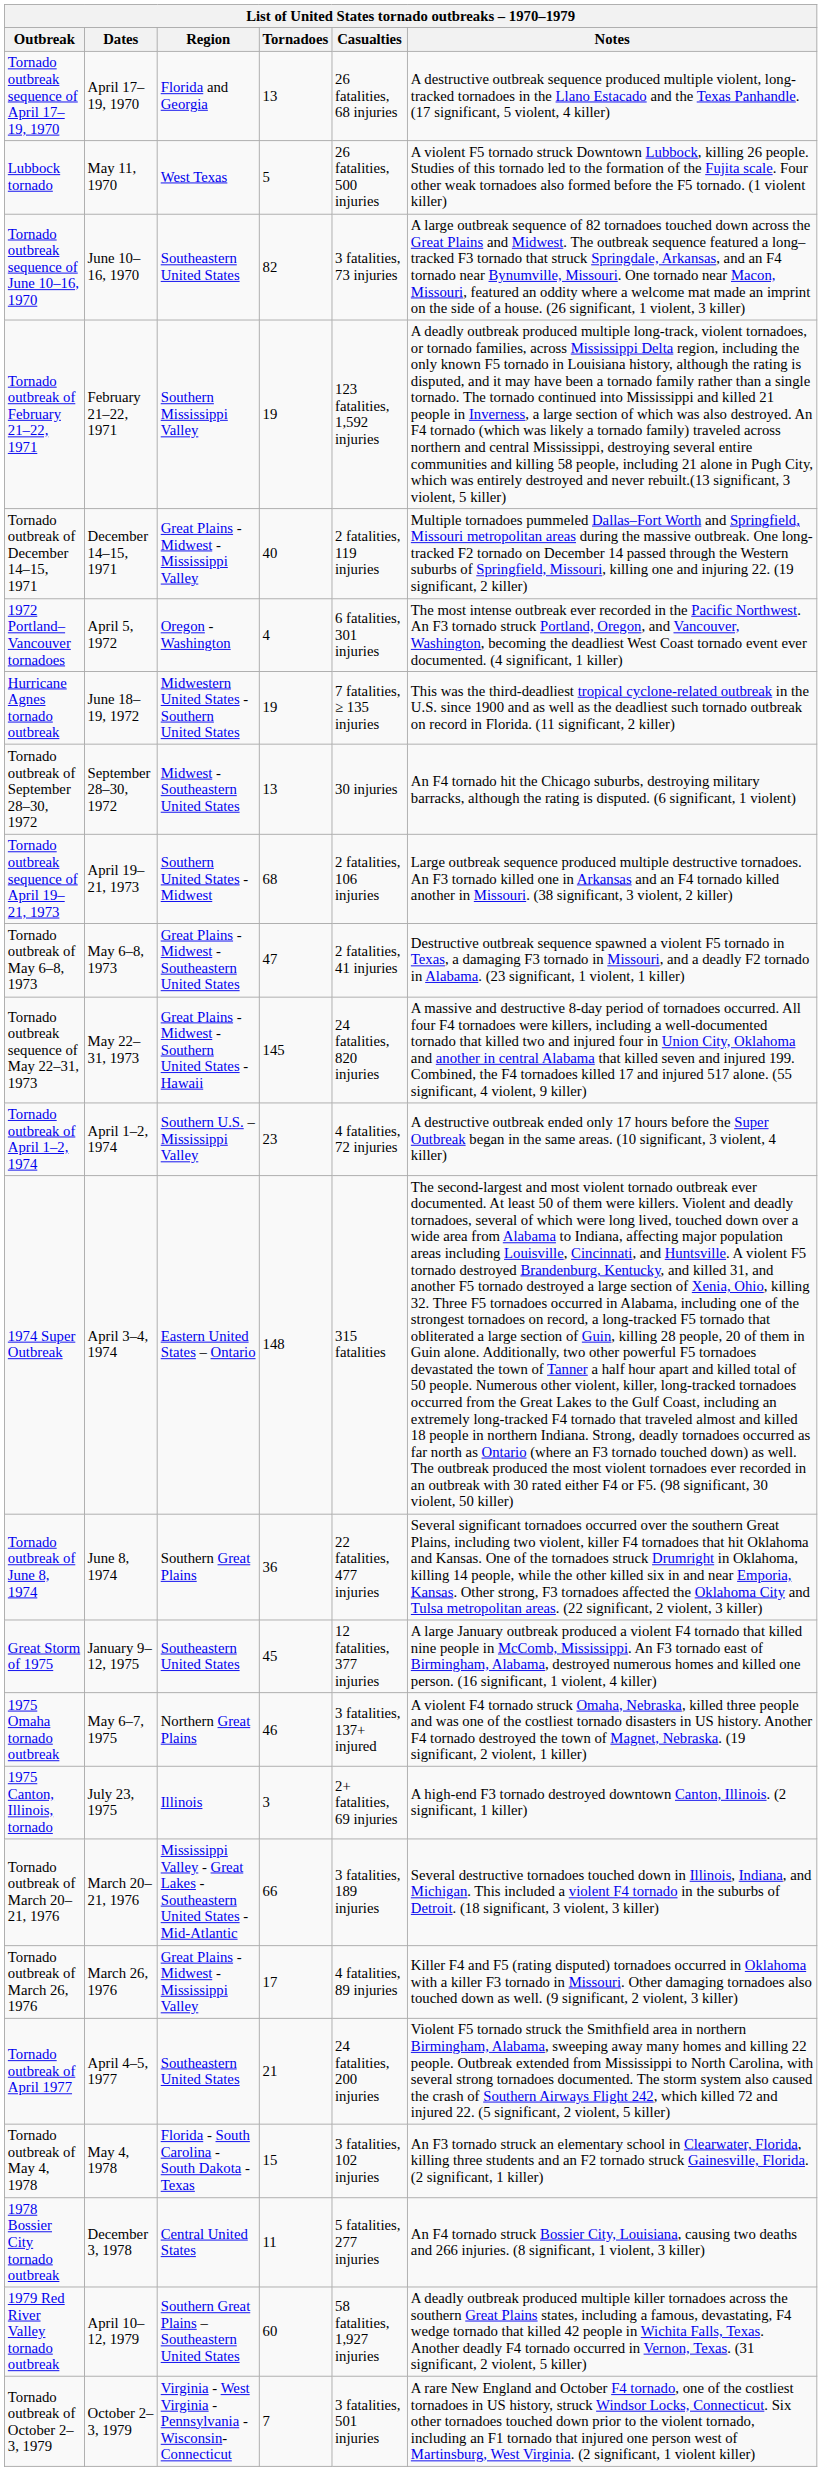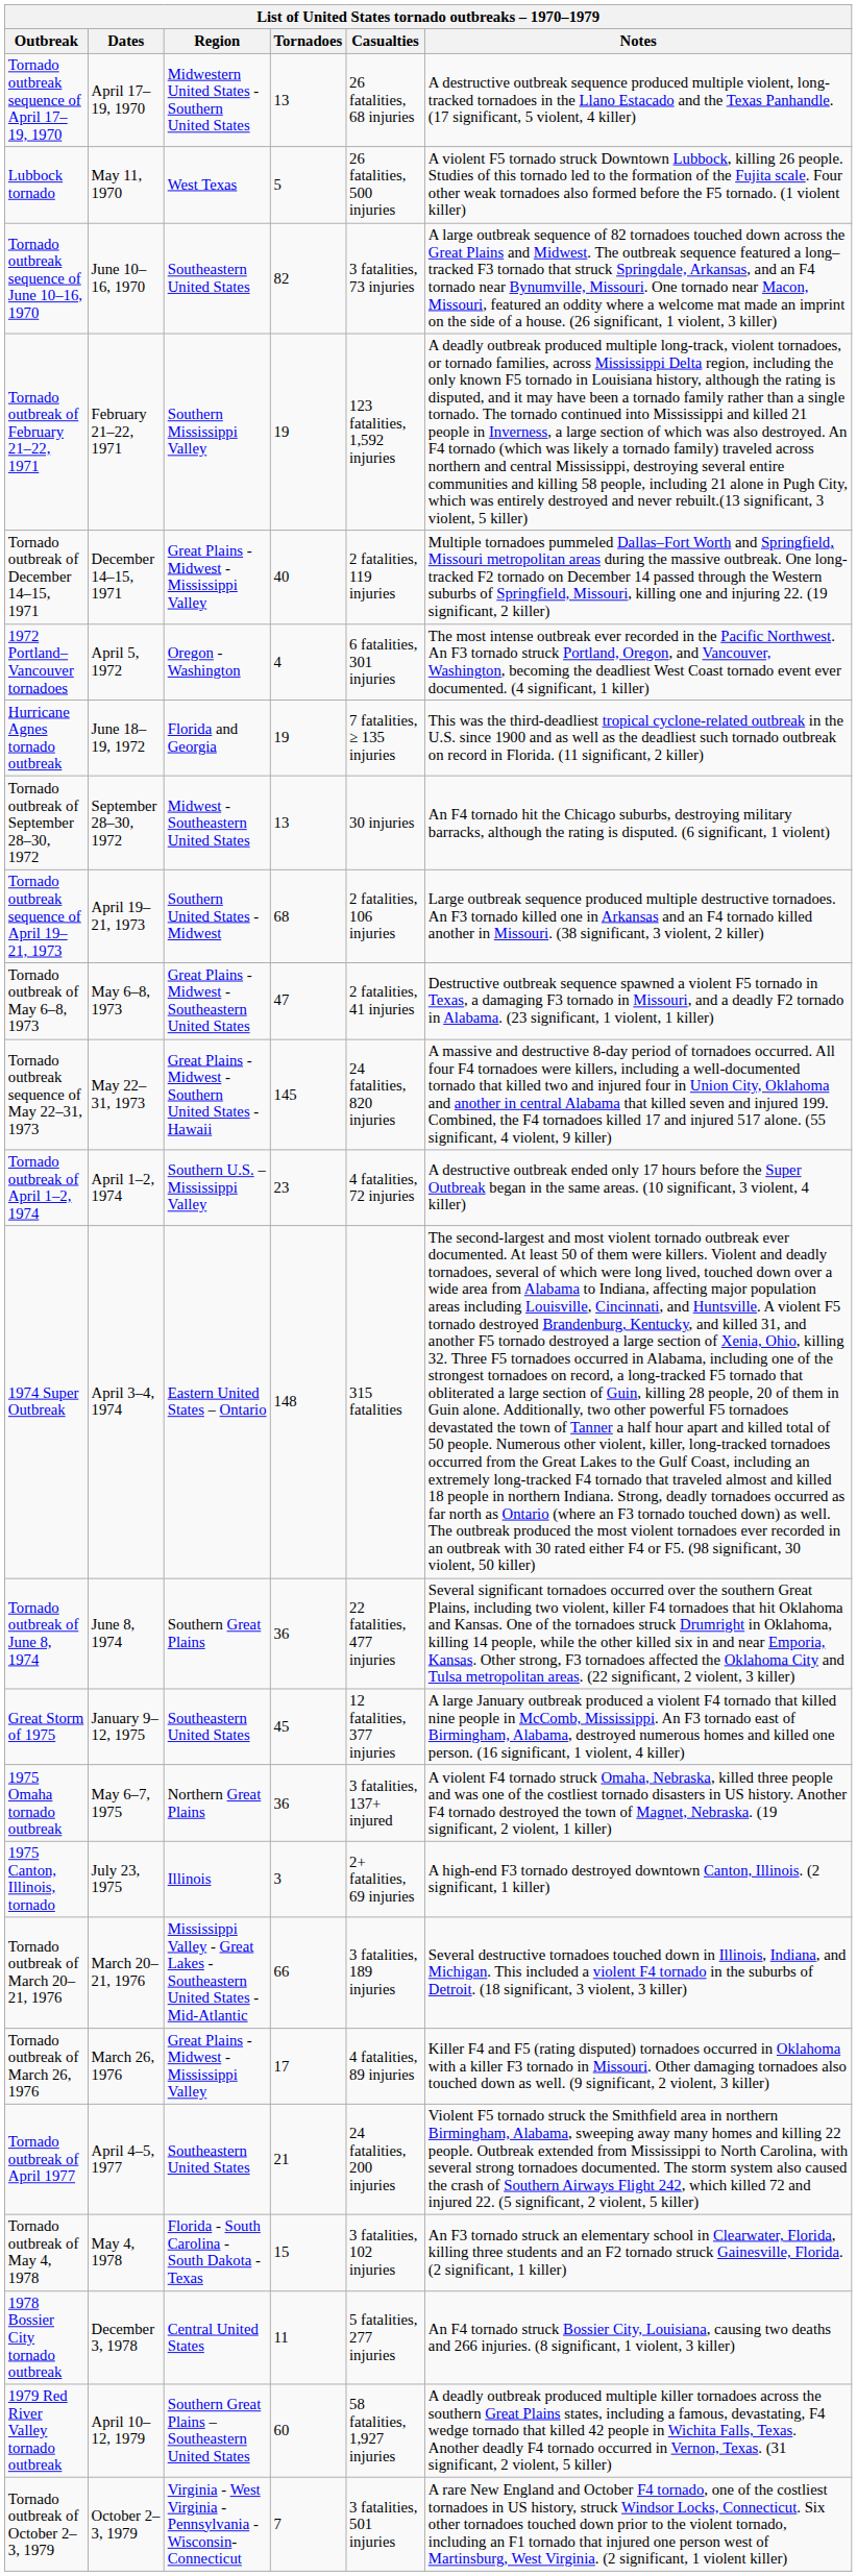Tornado outbreak sequence of April 17–19, 1970 | Region: Florida and Georgia -> Midwestern United States - Southern United States
Hurricane Agnes tornado outbreak | Region: Midwestern United States - Southern United States -> Florida and Georgia
1975 Omaha tornado outbreak | Tornadoes: 46 -> 36
